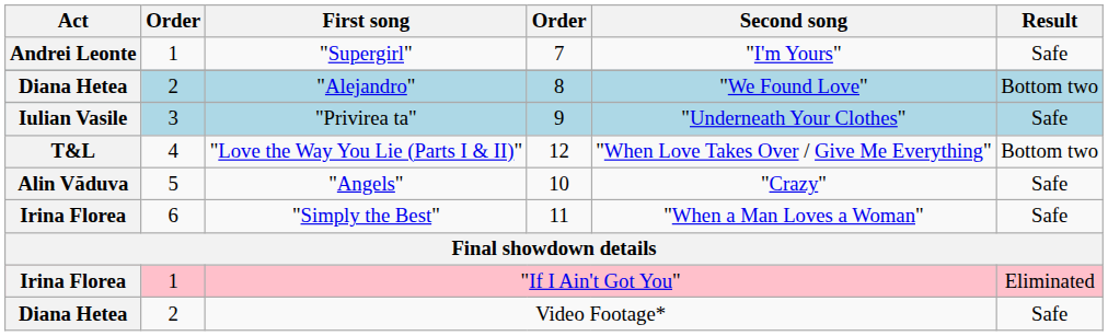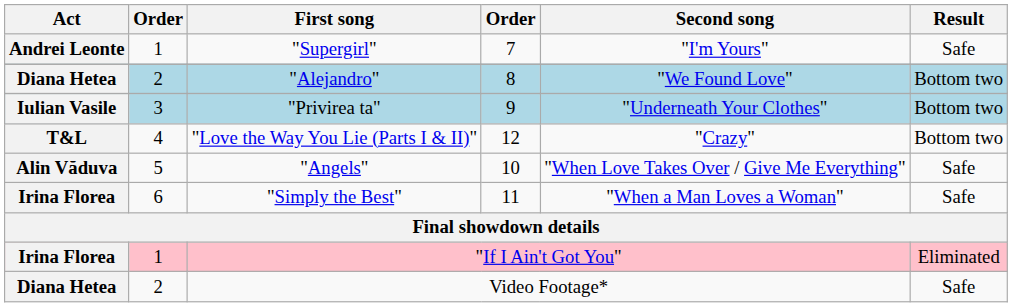"Privirea ta" | Result: Safe -> Bottom two
"Love the Way You Lie (Parts I & II)" | Second song: "When Love Takes Over / Give Me Everything" -> "Crazy"
"Angels" | Second song: "Crazy" -> "When Love Takes Over / Give Me Everything"
